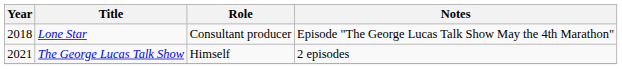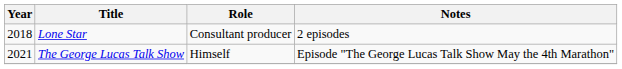Lone Star | Notes: Episode "The George Lucas Talk Show May the 4th Marathon" -> 2 episodes
The George Lucas Talk Show | Notes: 2 episodes -> Episode "The George Lucas Talk Show May the 4th Marathon"
